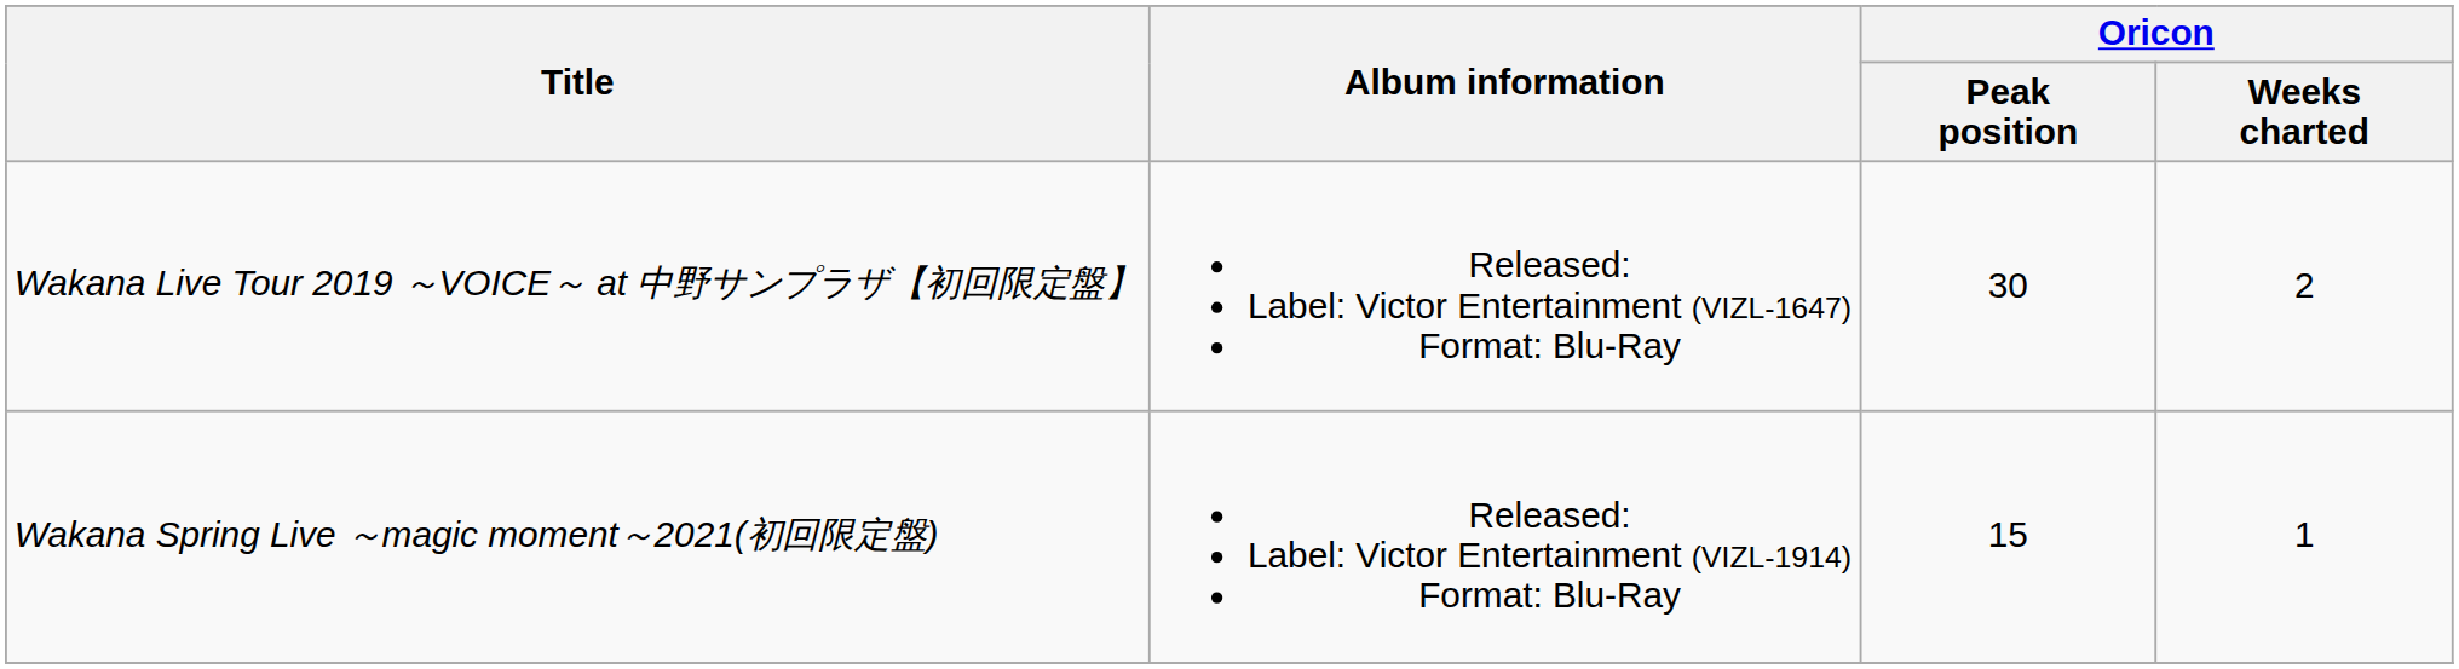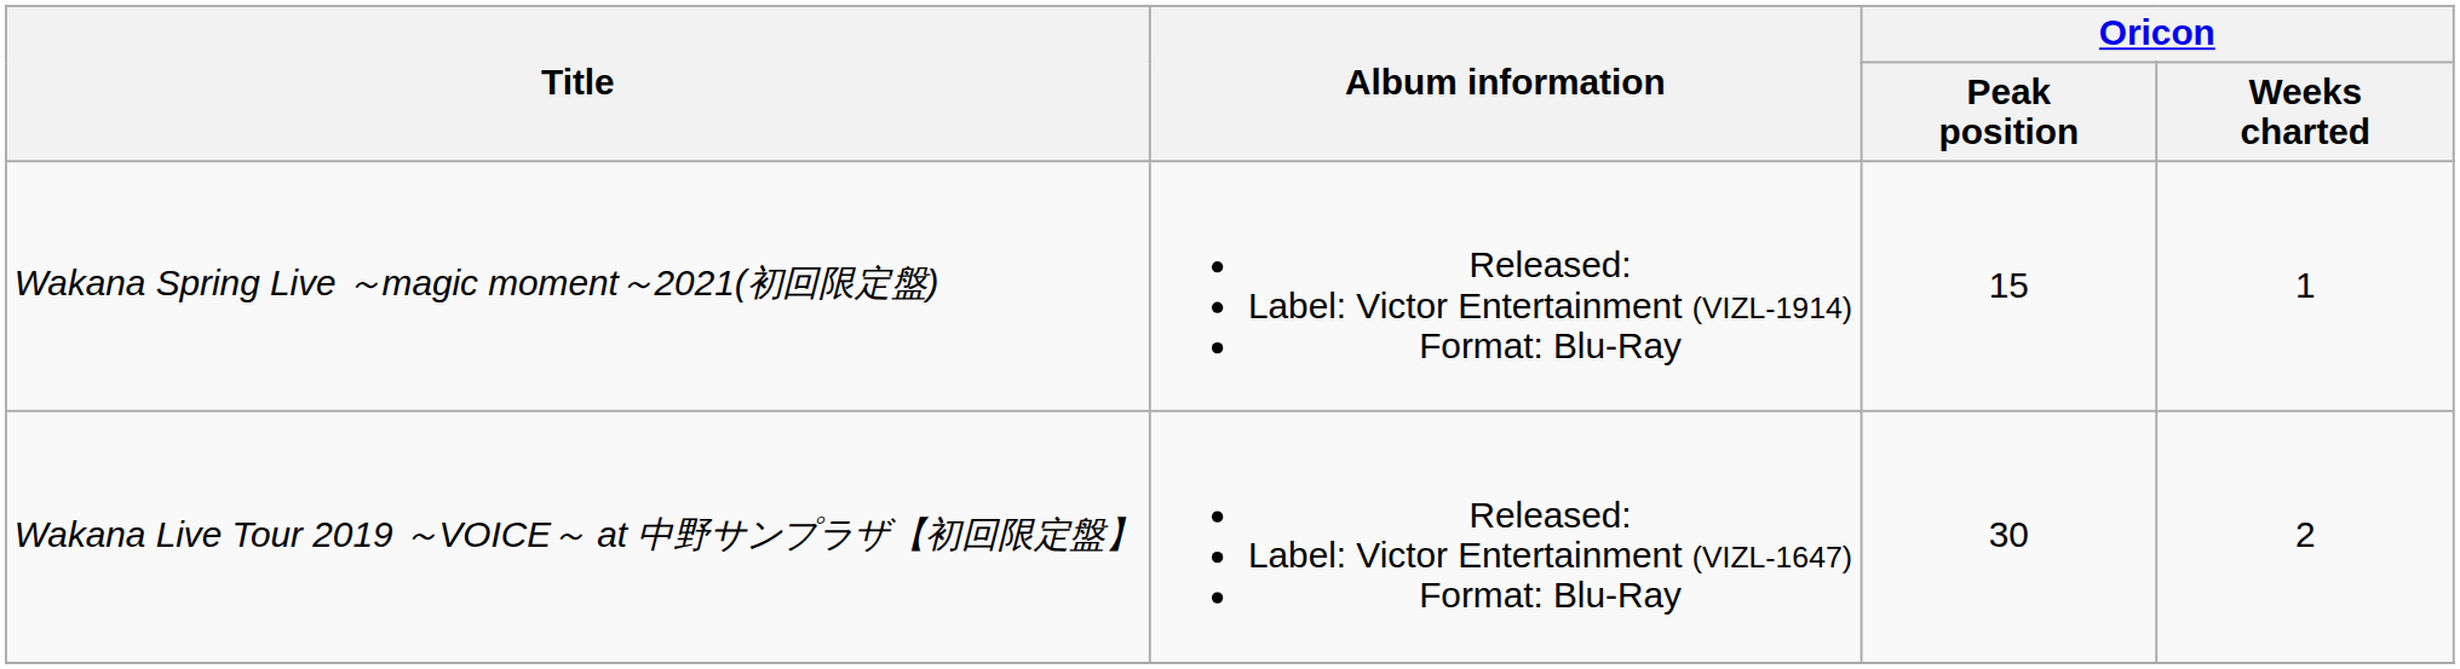rows swapped: Wakana Live Tour 2019 ～VOICE～ at 中野サンプラザ【初回限定盤】 <-> Wakana Spring Live ～magic moment～2021(初回限定盤)
